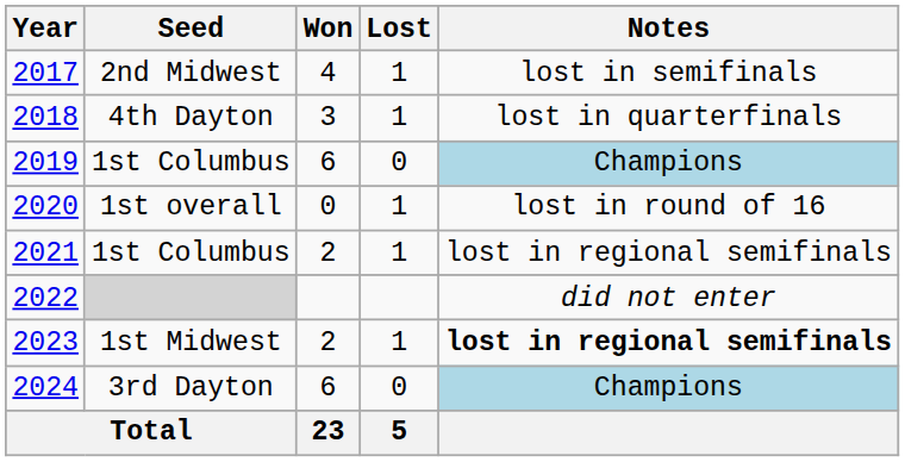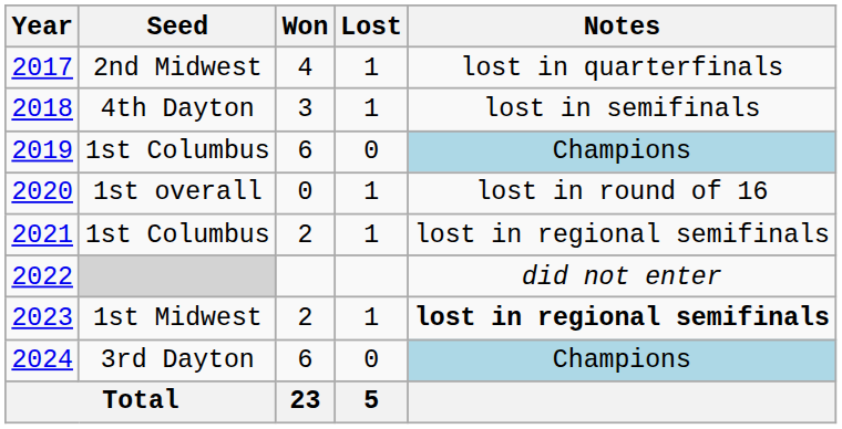2017 | Notes: lost in semifinals -> lost in quarterfinals
2018 | Notes: lost in quarterfinals -> lost in semifinals
